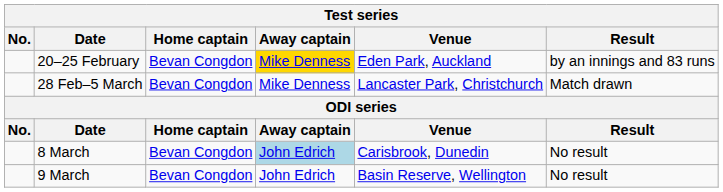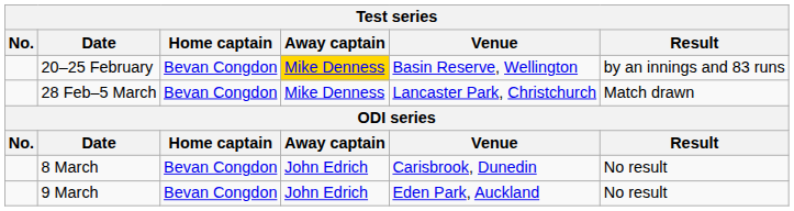20–25 February | Venue: Eden Park, Auckland -> Basin Reserve, Wellington
8 March | Away captain: lightblue background -> no background
9 March | Venue: Basin Reserve, Wellington -> Eden Park, Auckland
